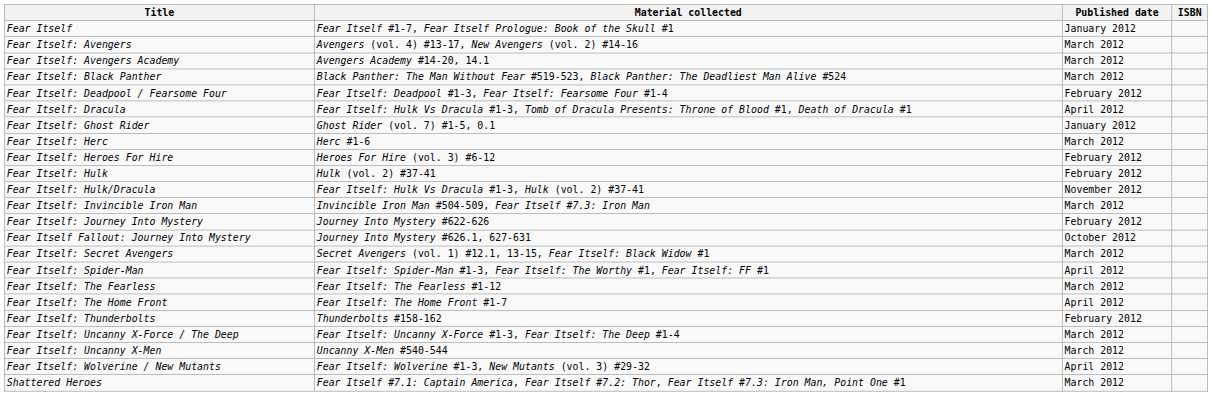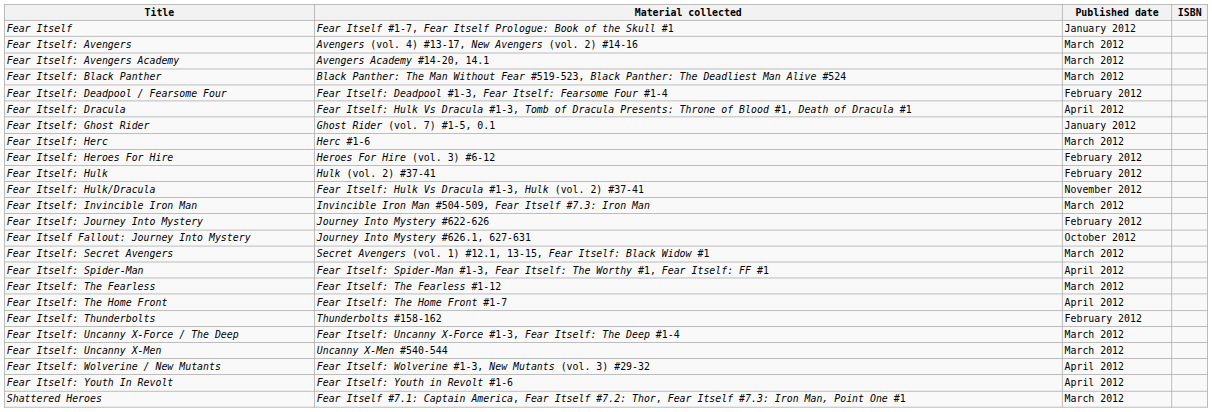+ row: Fear Itself: Youth In Revolt | Fear Itself: Youth in Revolt #1-6 | April 2012
